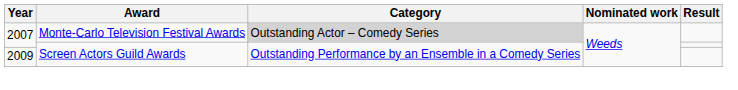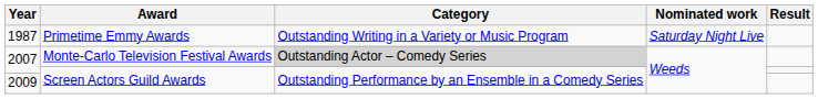+ row: 1987 | Primetime Emmy Awards | Outstanding Writing in a Variety or Music Program | Saturday Night Live
